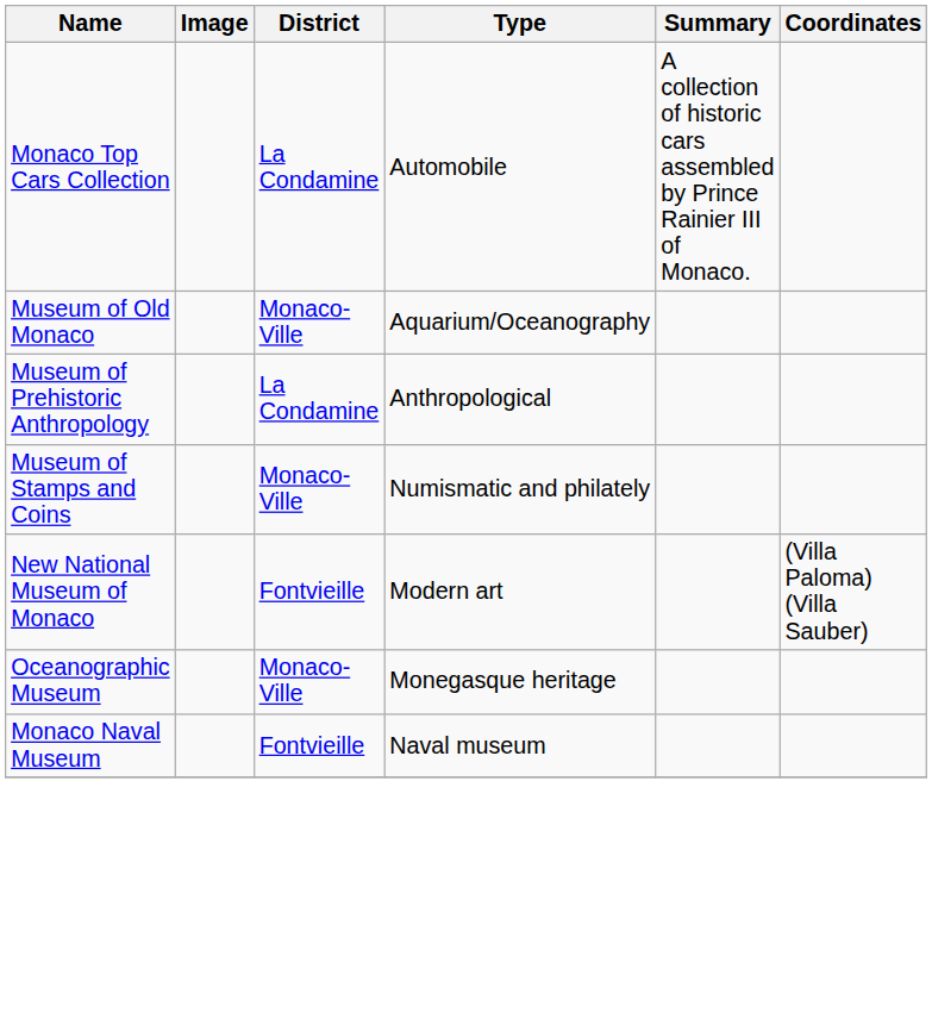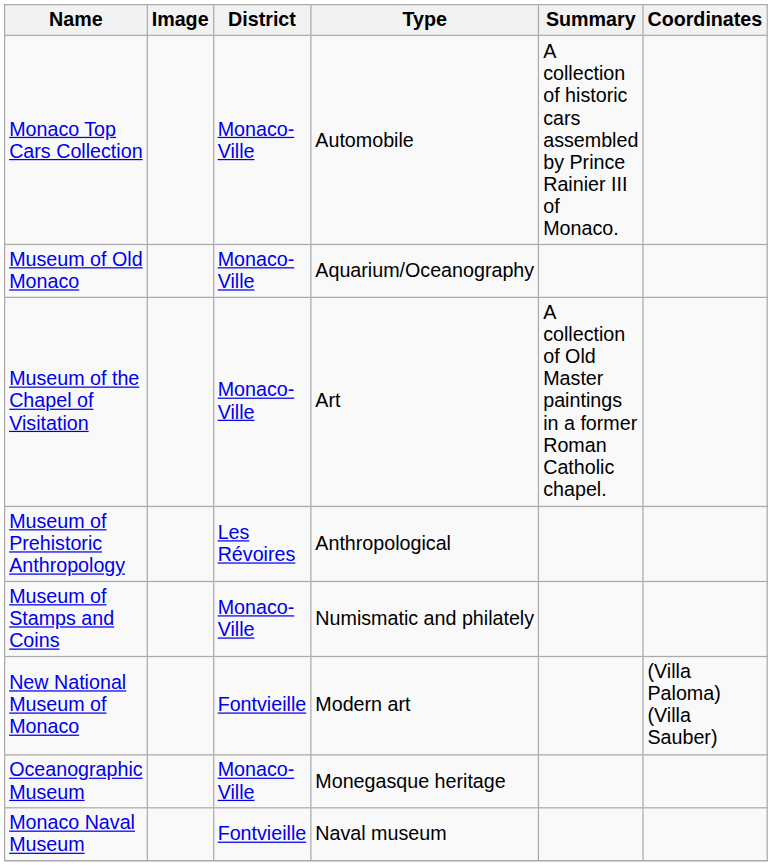Monaco Top Cars Collection | District: La Condamine -> Monaco-Ville
+ row: Museum of the Chapel of Visitation | Monaco-Ville | Art | A collection of Old Master paintings in a former Roman Catholic chapel.
Museum of Prehistoric Anthropology | District: La Condamine -> Les Révoires
